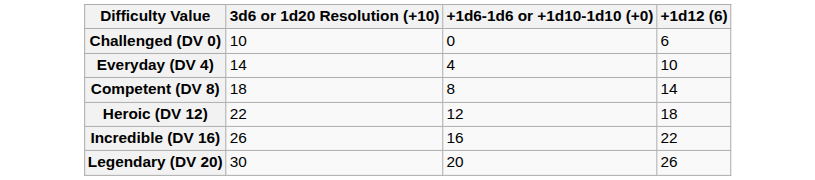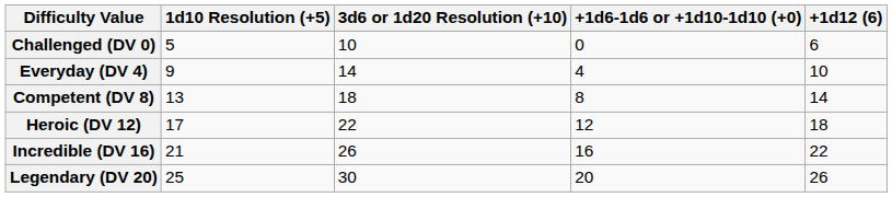+ column: 1d10 Resolution (+5) | 5 | 9 | 13 | 17 | 21 | 25
